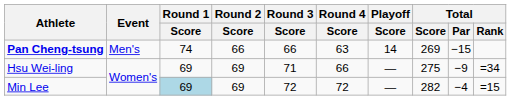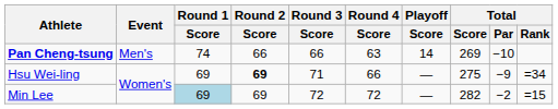Pan Cheng-tsung | Total / Par: −15 -> −10
Hsu Wei-ling | Round 2 / Score: normal -> bold
Min Lee | Total / Par: −4 -> −2
